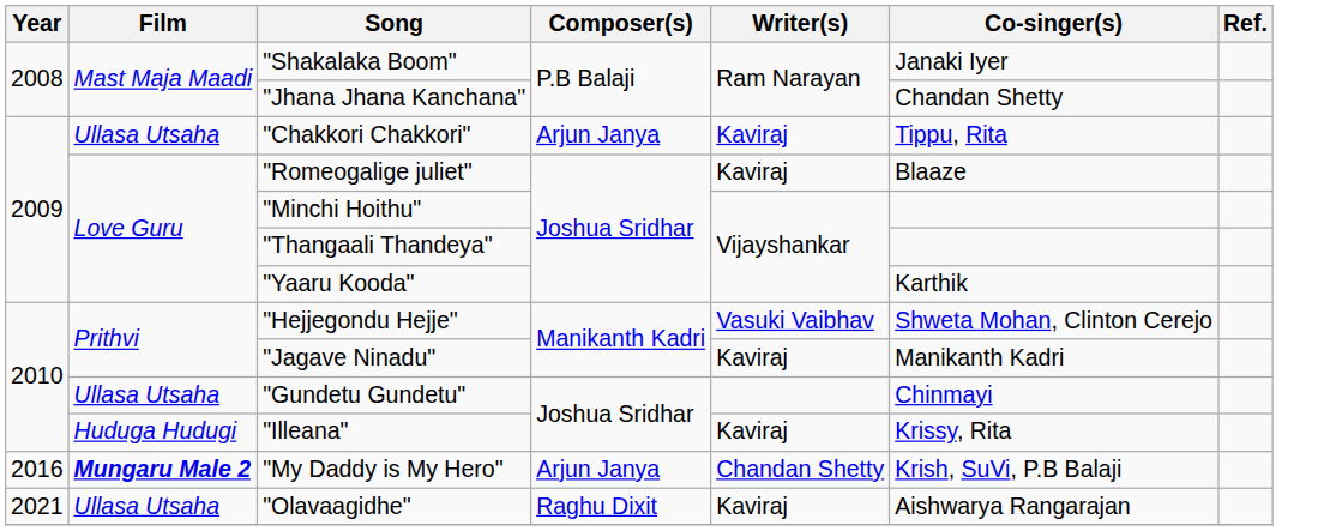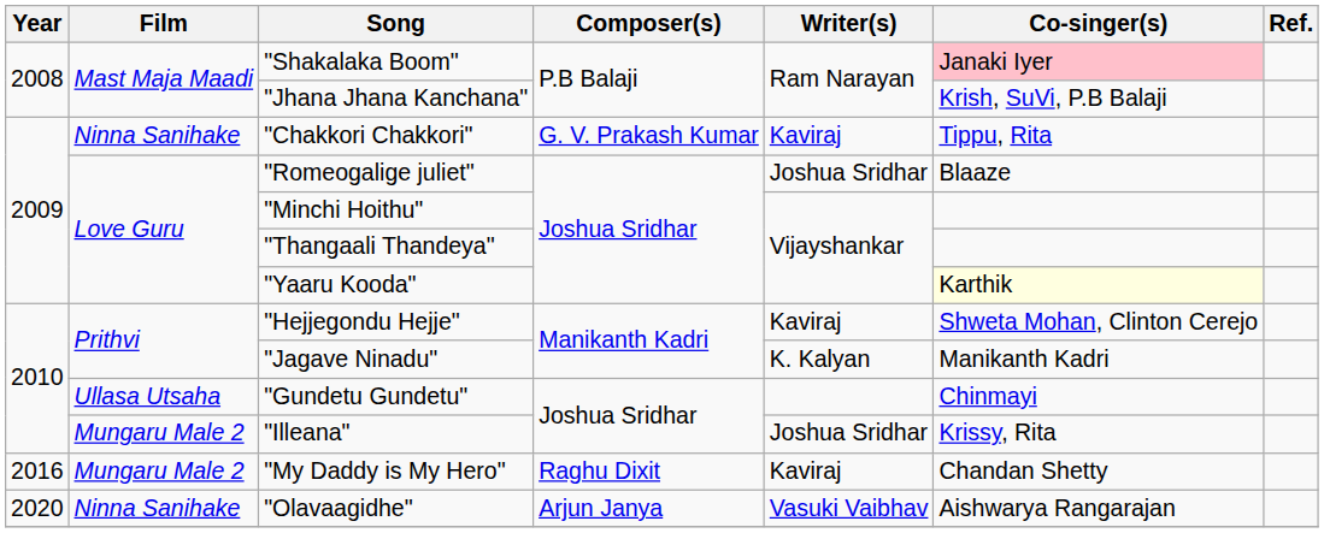"Shakalaka Boom" | Co-singer(s): no background -> pink background
"Jhana Jhana Kanchana" | Co-singer(s): Chandan Shetty -> Krish, SuVi, P.B Balaji
"Chakkori Chakkori" | Film: Ullasa Utsaha -> Ninna Sanihake
"Chakkori Chakkori" | Composer(s): Arjun Janya -> G. V. Prakash Kumar
"Romeogalige juliet" | Writer(s): Kaviraj -> Joshua Sridhar
"Yaaru Kooda" | Co-singer(s): no background -> lightyellow background
"Hejjegondu Hejje" | Writer(s): Vasuki Vaibhav -> Kaviraj
"Jagave Ninadu" | Writer(s): Kaviraj -> K. Kalyan
"Illeana" | Film: Huduga Hudugi -> Mungaru Male 2
"Illeana" | Writer(s): Kaviraj -> Joshua Sridhar
"My Daddy is My Hero" | Film: bold -> normal
"My Daddy is My Hero" | Composer(s): Arjun Janya -> Raghu Dixit
"My Daddy is My Hero" | Writer(s): Chandan Shetty -> Kaviraj
"My Daddy is My Hero" | Co-singer(s): Krish, SuVi, P.B Balaji -> Chandan Shetty
"Olavaagidhe" | Year: 2021 -> 2020
"Olavaagidhe" | Film: Ullasa Utsaha -> Ninna Sanihake
"Olavaagidhe" | Composer(s): Raghu Dixit -> Arjun Janya
"Olavaagidhe" | Writer(s): Kaviraj -> Vasuki Vaibhav
